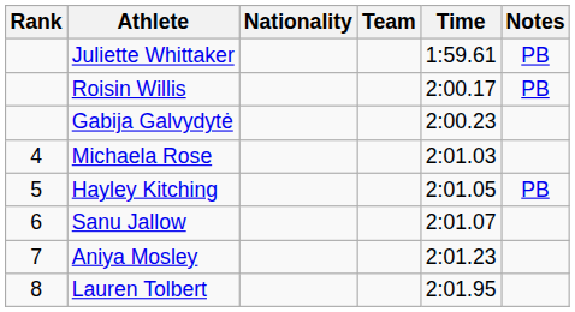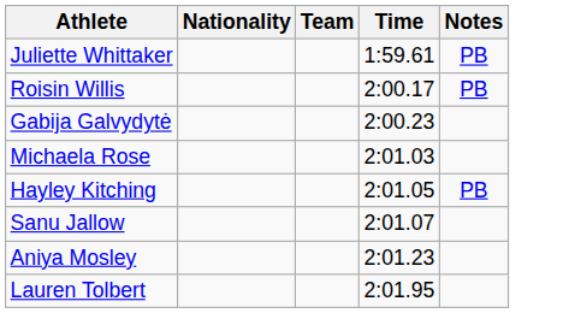- column: Rank | 4 | 5 | 6 | 7 | 8
